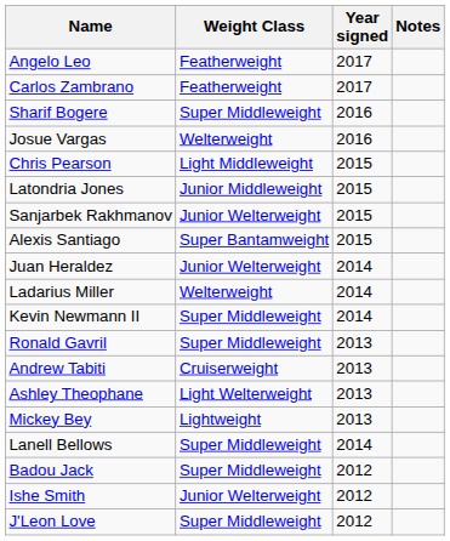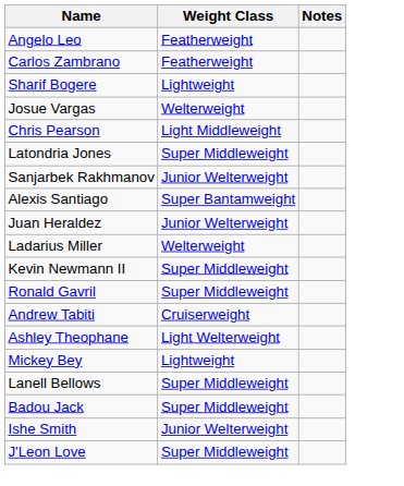- column: Year signed | 2017 | 2017 | 2016 | 2016 | 2015 | 2015 | 2015 | 2015 | 2014 | 2014 | 2014 | 2013 | 2013 | 2013 | 2013 | 2014 | 2012 | 2012 | 2012
Sharif Bogere | Weight Class: Super Middleweight -> Lightweight
Latondria Jones | Weight Class: Junior Middleweight -> Super Middleweight
